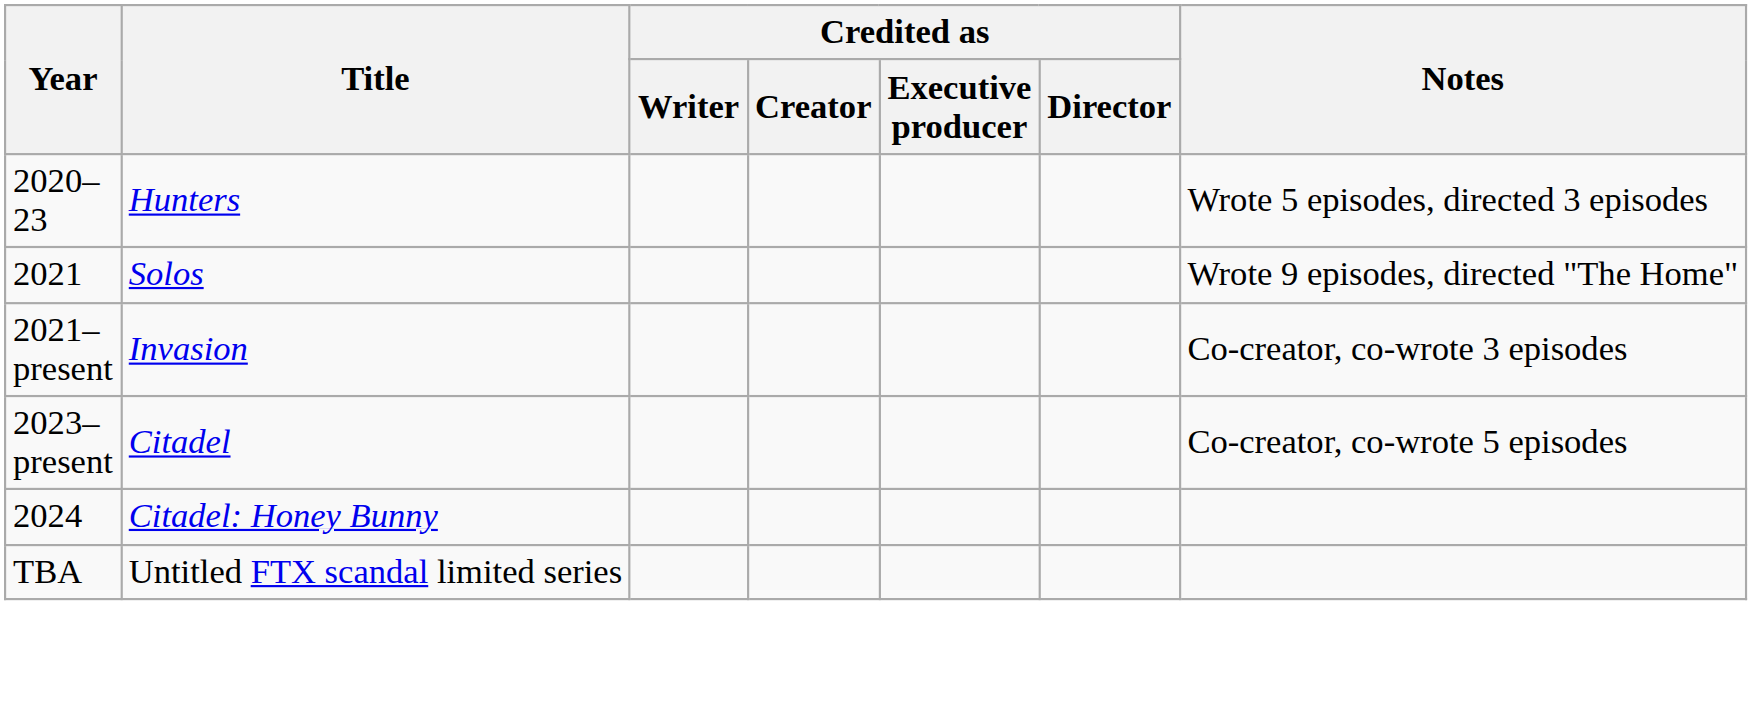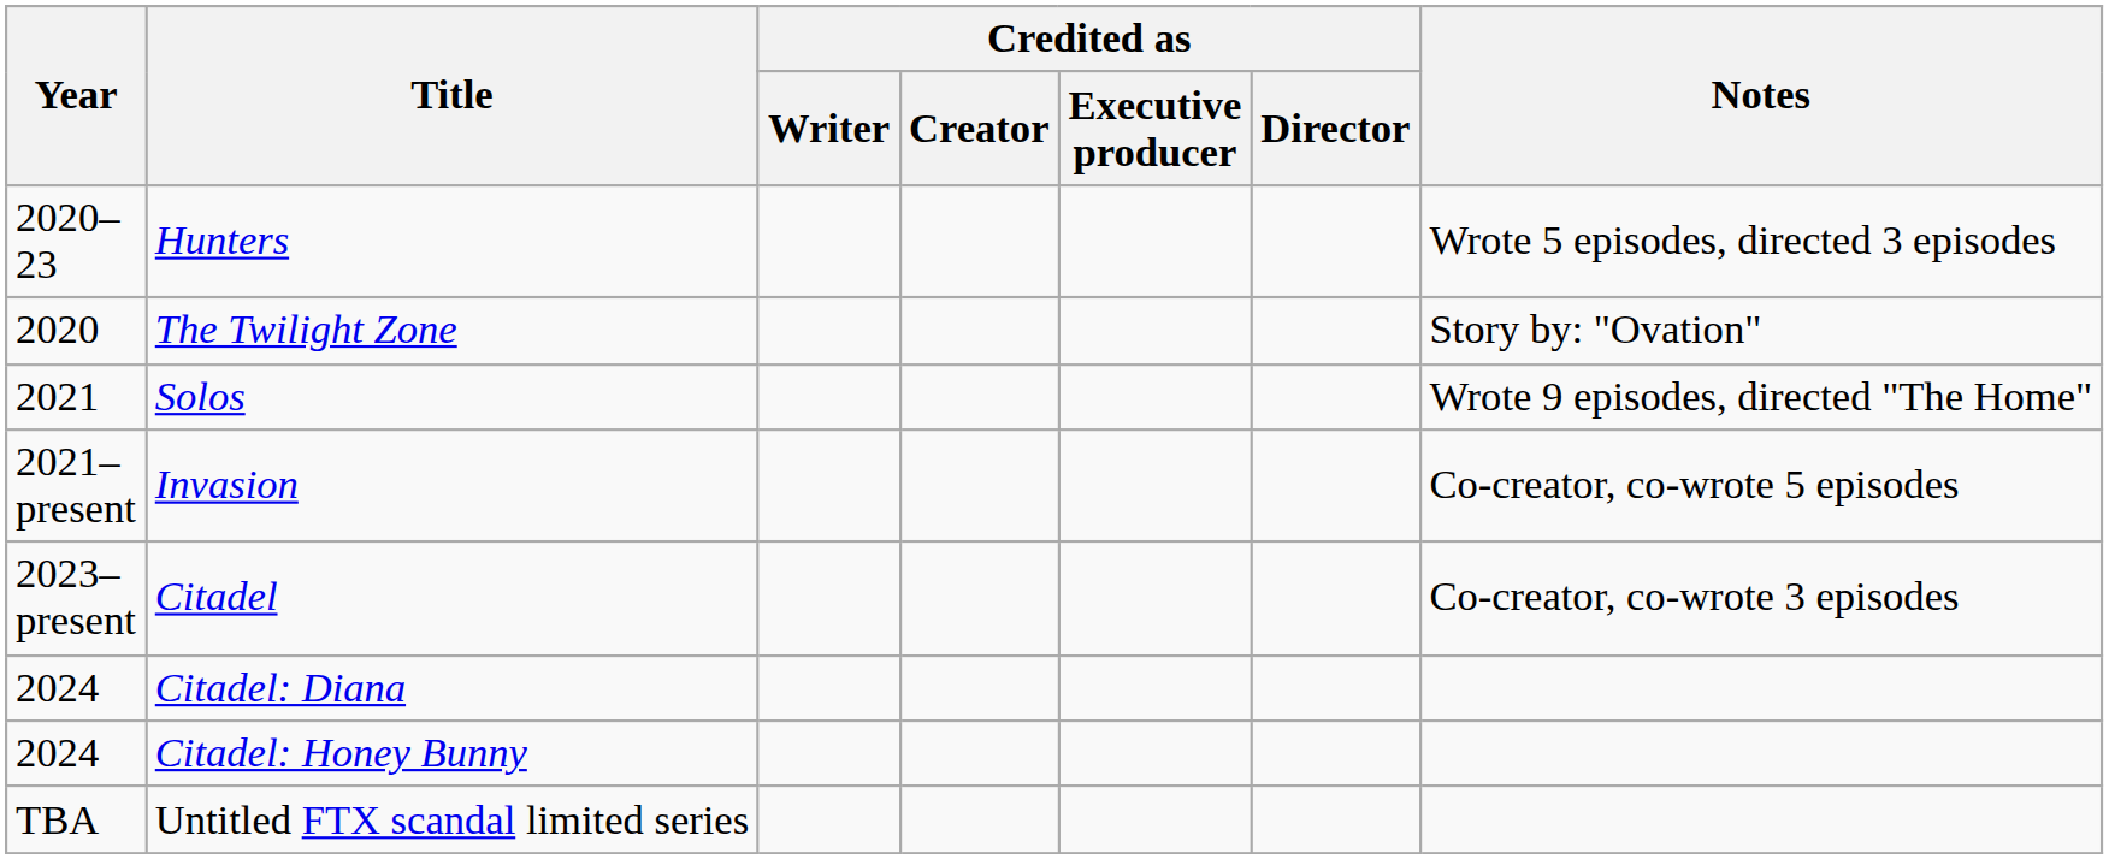+ row: 2020 | The Twilight Zone | Story by: "Ovation"
Invasion | Notes: Co-creator, co-wrote 3 episodes -> Co-creator, co-wrote 5 episodes
Citadel | Notes: Co-creator, co-wrote 5 episodes -> Co-creator, co-wrote 3 episodes
+ row: 2024 | Citadel: Diana
